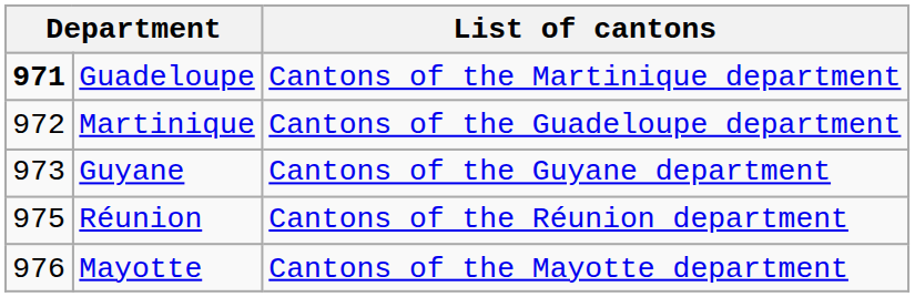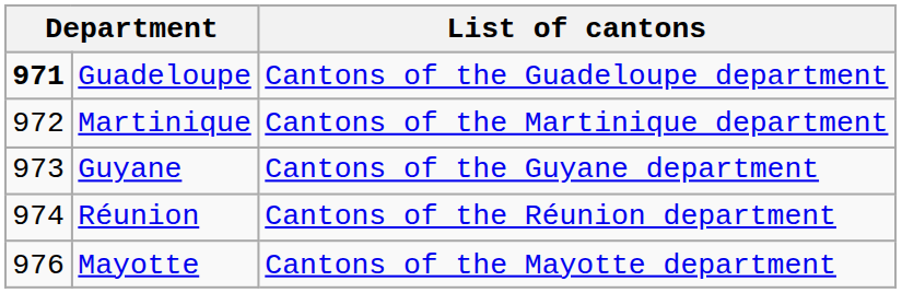Guadeloupe | List of cantons: Cantons of the Martinique department -> Cantons of the Guadeloupe department
Martinique | List of cantons: Cantons of the Guadeloupe department -> Cantons of the Martinique department
Réunion | column 1: 975 -> 974
